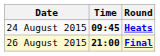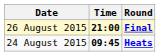rows swapped: 24 August 2015 <-> 26 August 2015
